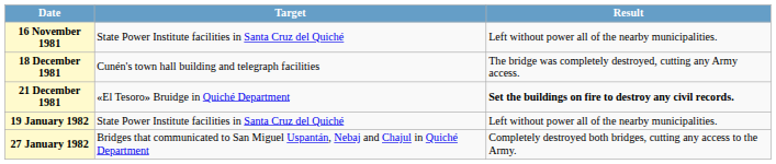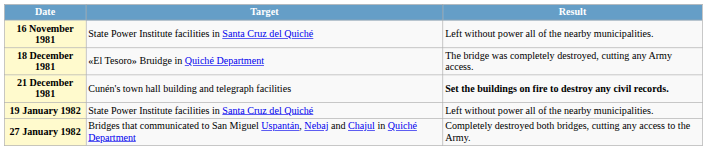18 December 1981 | Target: Cunén's town hall building and telegraph facilities -> «El Tesoro» Bruidge in Quiché Department
21 December 1981 | Target: «El Tesoro» Bruidge in Quiché Department -> Cunén's town hall building and telegraph facilities
